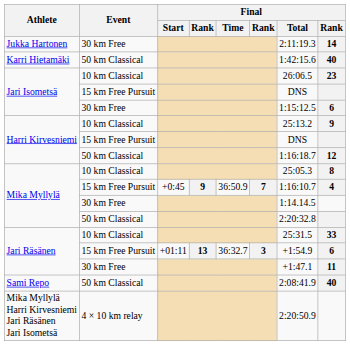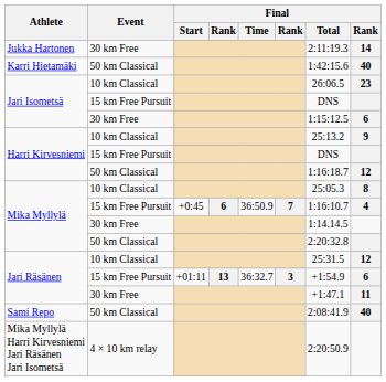Mika Myllylä / 15 km Free Pursuit | column 4: 9 -> 6
Jari Räsänen / 10 km Classical | column 8: 33 -> 12
